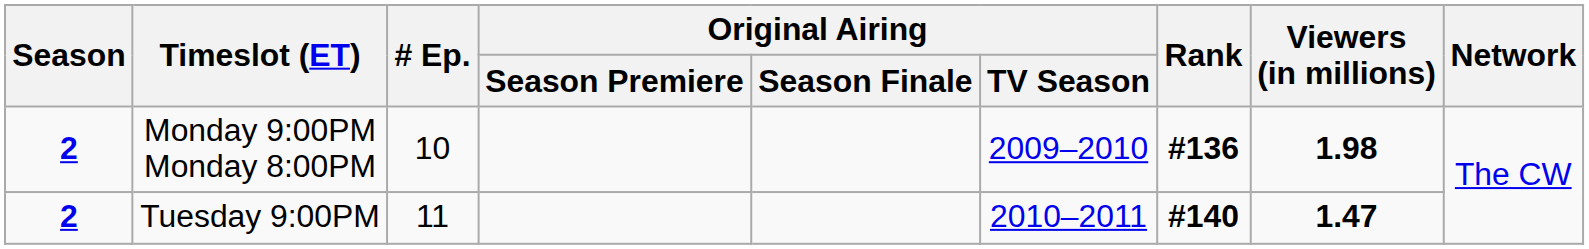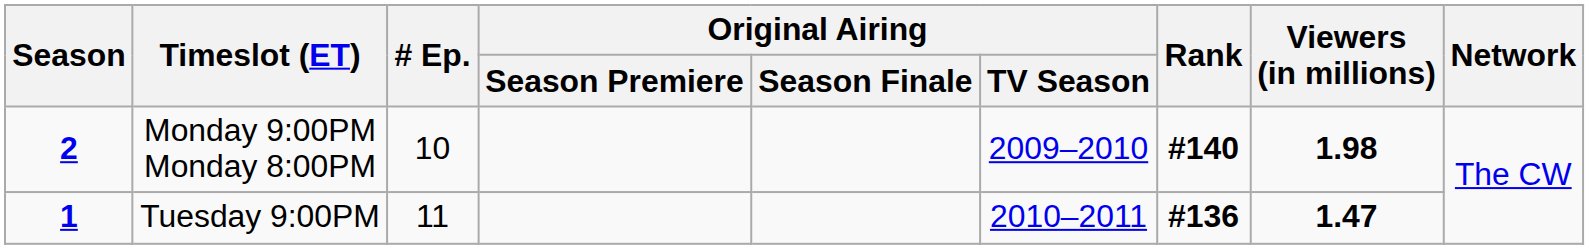Monday 9:00PM Monday 8:00PM | Rank: #136 -> #140
Tuesday 9:00PM | Season: 2 -> 1
Tuesday 9:00PM | Rank: #140 -> #136
